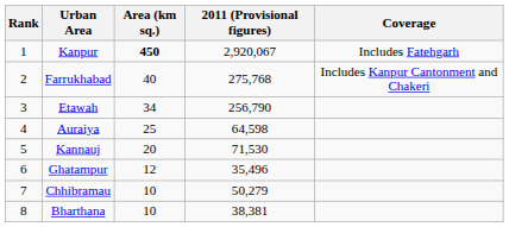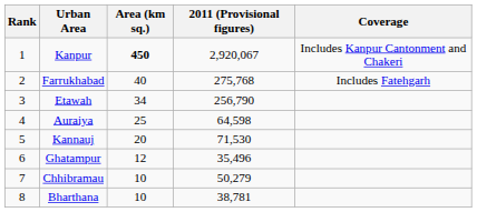Kanpur | Coverage: Includes Fatehgarh -> Includes Kanpur Cantonment and Chakeri
Farrukhabad | Coverage: Includes Kanpur Cantonment and Chakeri -> Includes Fatehgarh
Bharthana | 2011 (Provisional figures): 38,381 -> 38,781
